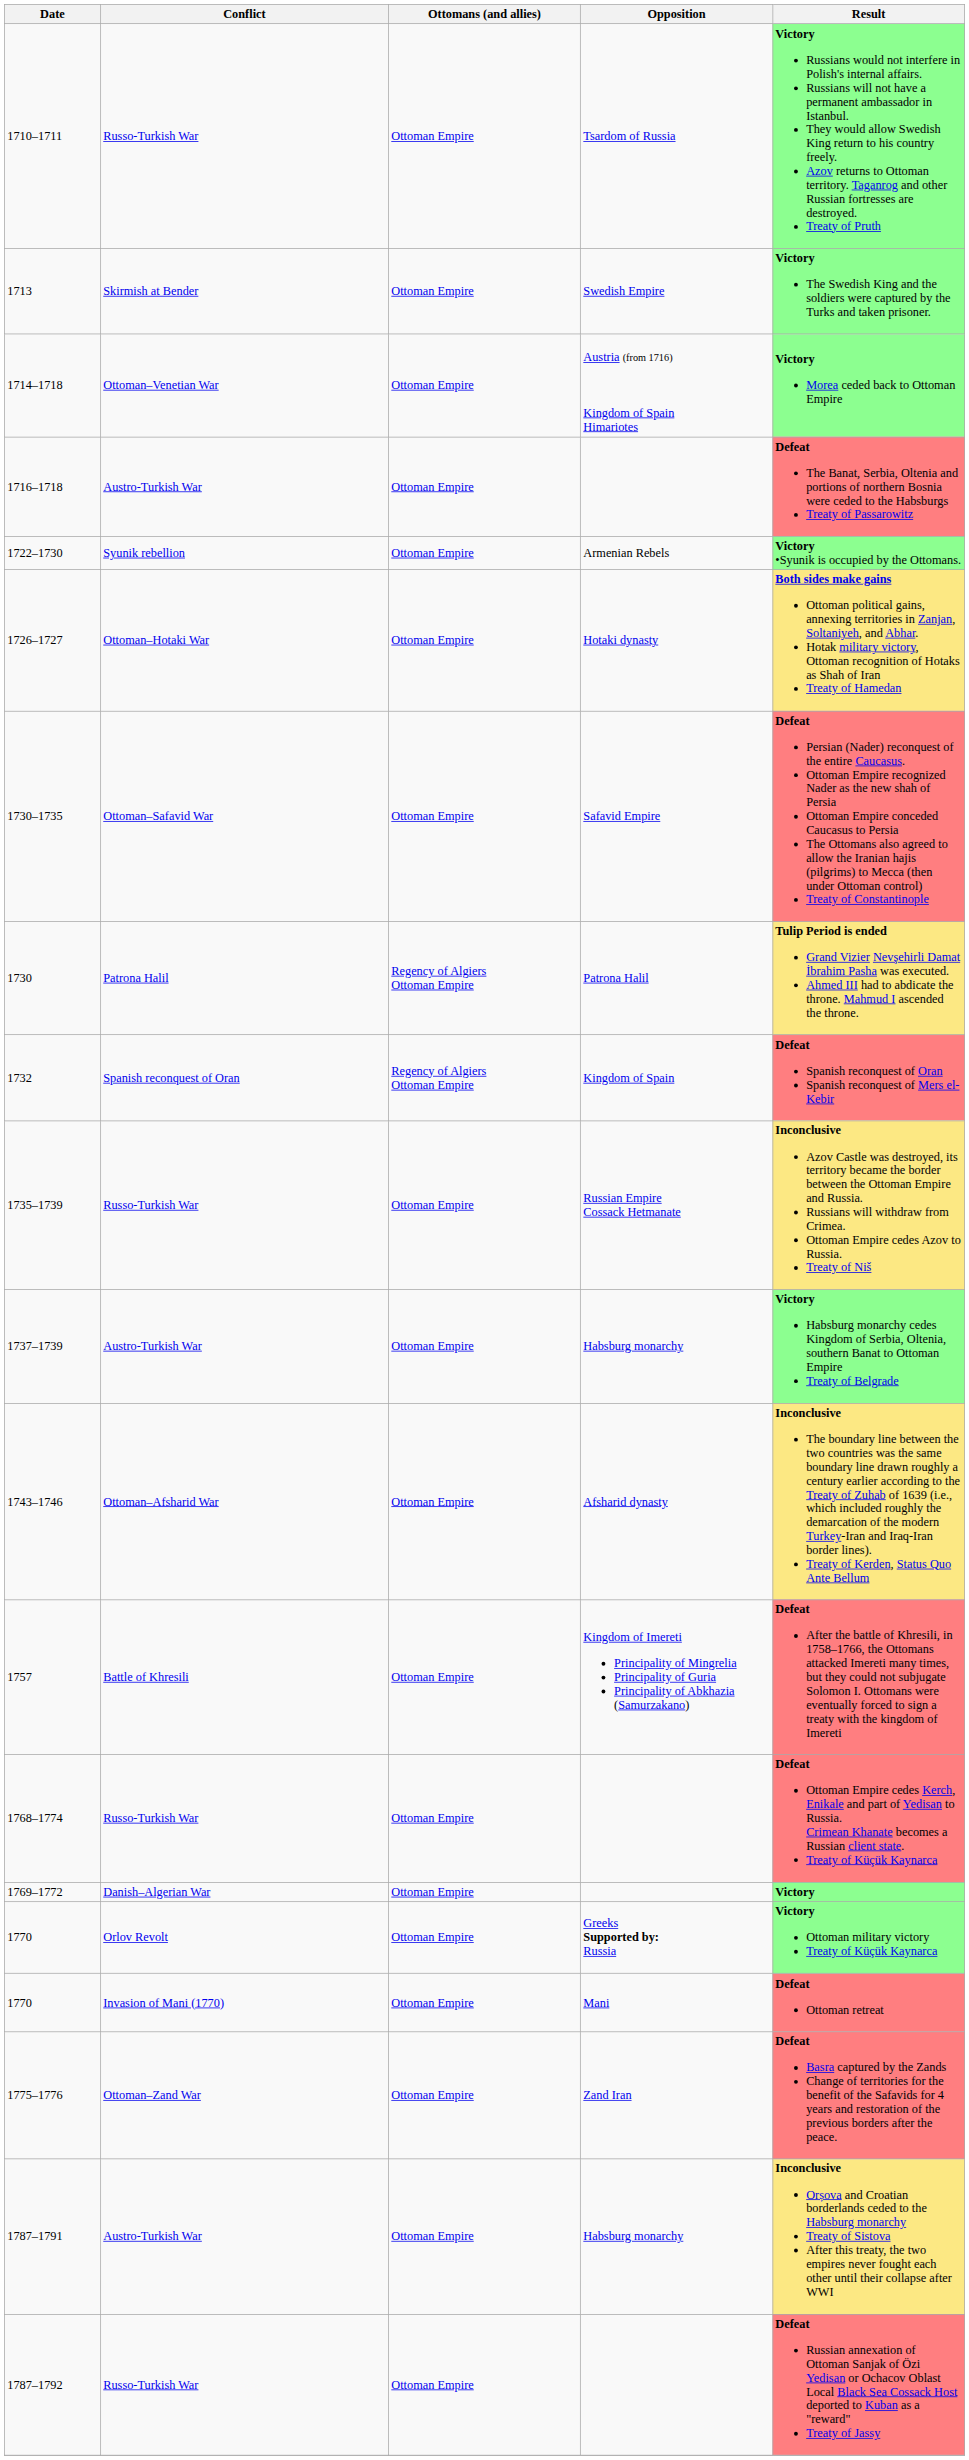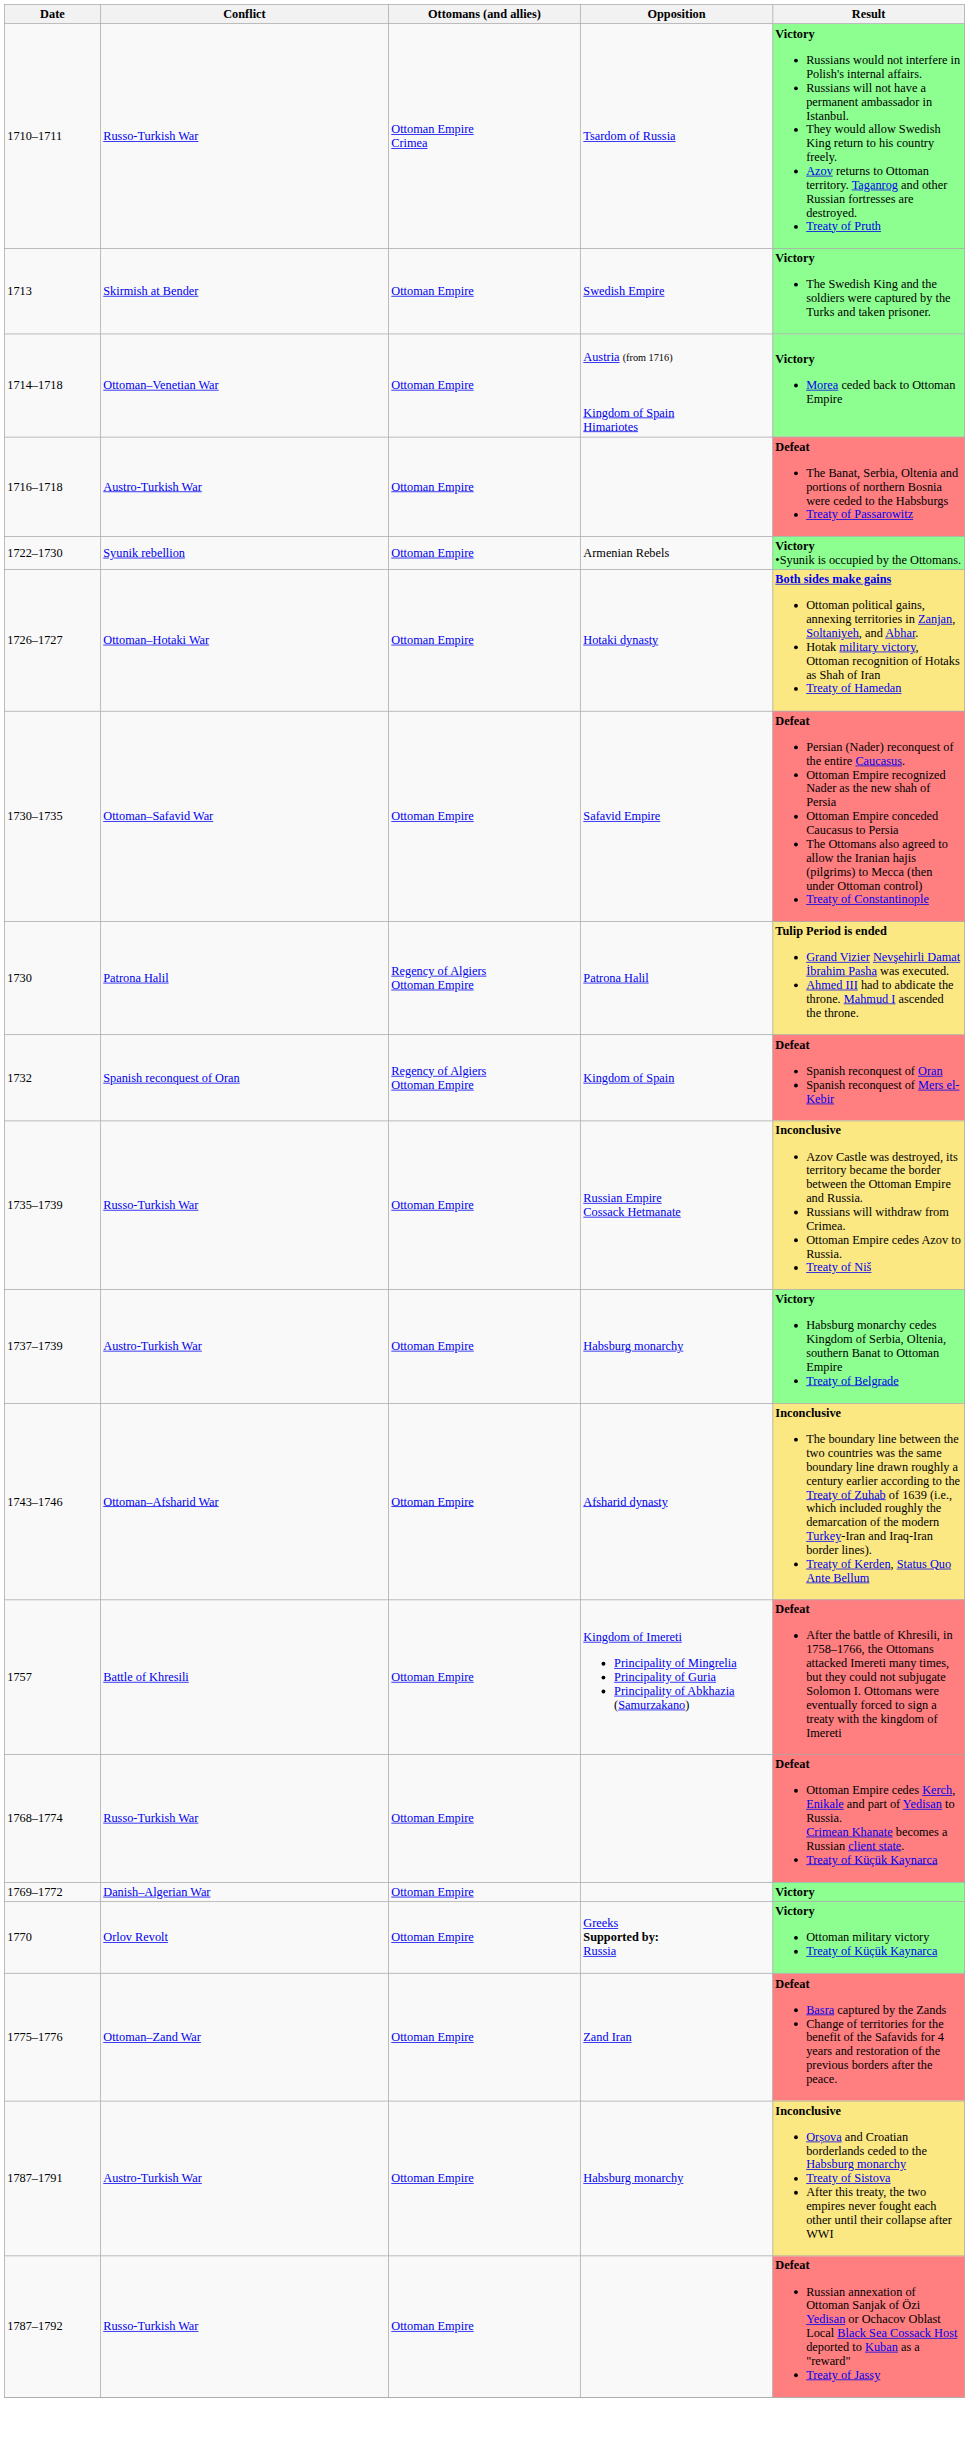1710–1711 | Ottomans (and allies): Ottoman Empire -> Ottoman Empire Crimea
- row: 1770 | Invasion of Mani (1770) | Ottoman Empire | Mani | Defeat Ottoman retreat
